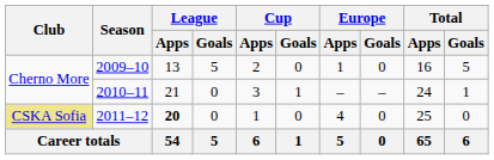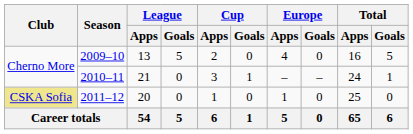2009–10 | Europe / Apps: 1 -> 4
2011–12 | League / Apps: bold -> normal
2011–12 | Europe / Apps: 4 -> 1
